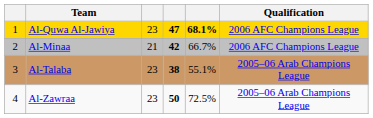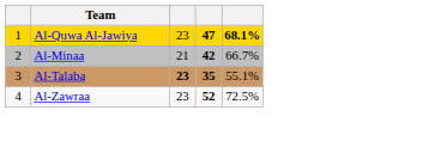- column: Qualification | 2006 AFC Champions League | 2006 AFC Champions League | 2005–06 Arab Champions League | 2005–06 Arab Champions League
Al-Talaba | column 3: normal -> bold
Al-Talaba | column 4: 38 -> 35
Al-Zawraa | column 4: 50 -> 52
